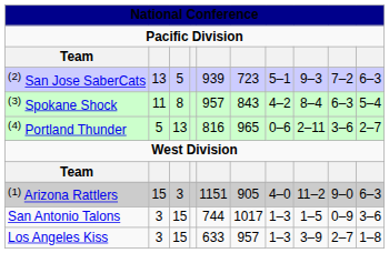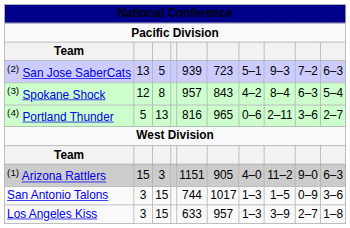(3) Spokane Shock | column 2: 11 -> 12
